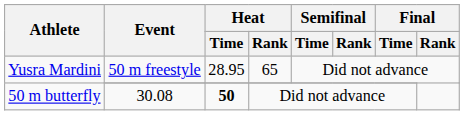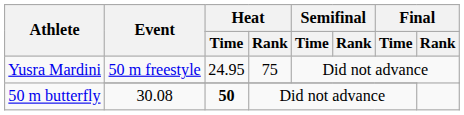Yusra Mardini / 50 m freestyle | Heat / Time: 28.95 -> 24.95
Yusra Mardini / 50 m freestyle | Heat / Rank: 65 -> 75
